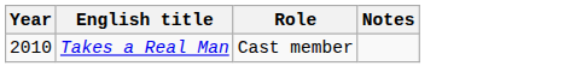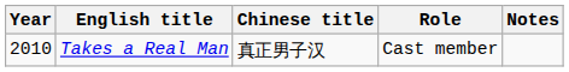+ column: Chinese title | 真正男子汉
